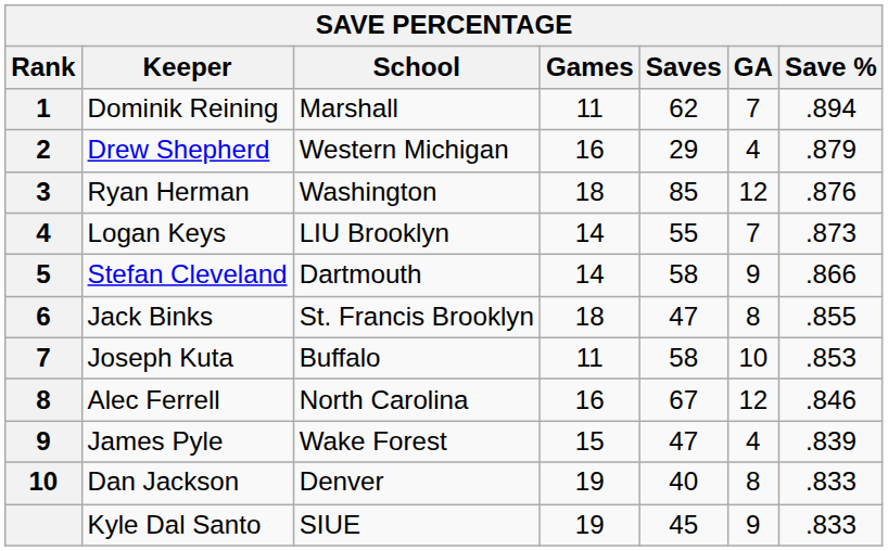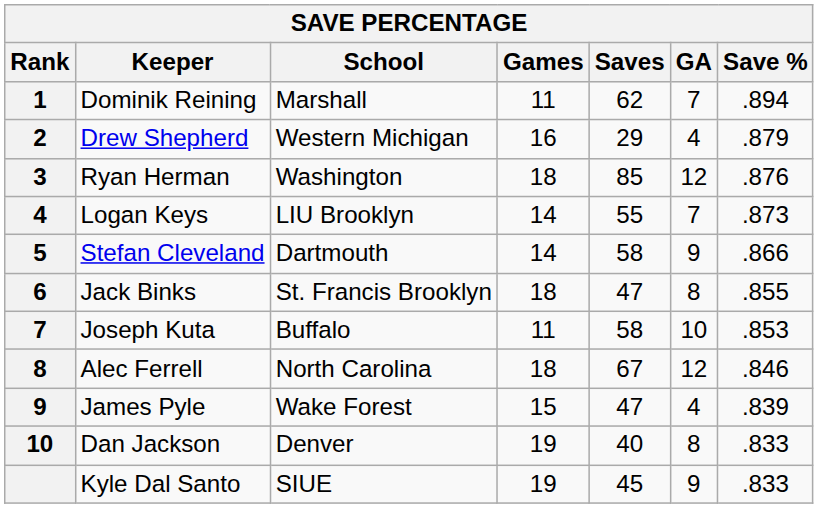Alec Ferrell | Games: 16 -> 18
